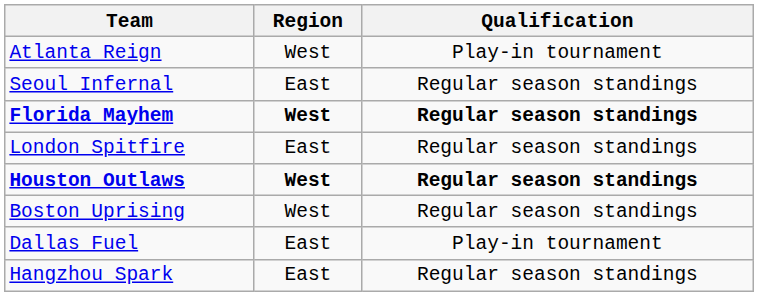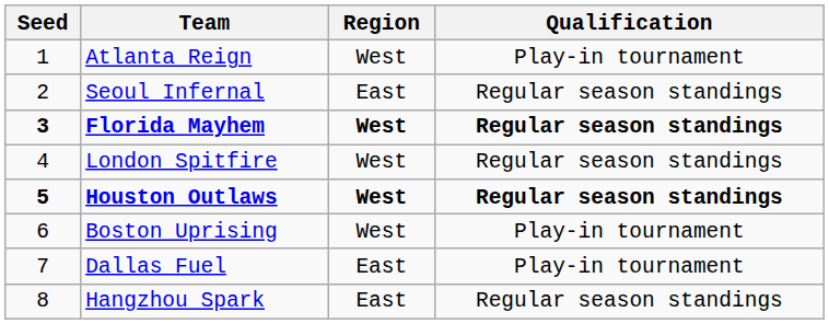+ column: Seed | 1 | 2 | 3 | 4 | 5 | 6 | 7 | 8
London Spitfire | Region: East -> West
Boston Uprising | Qualification: Regular season standings -> Play-in tournament
